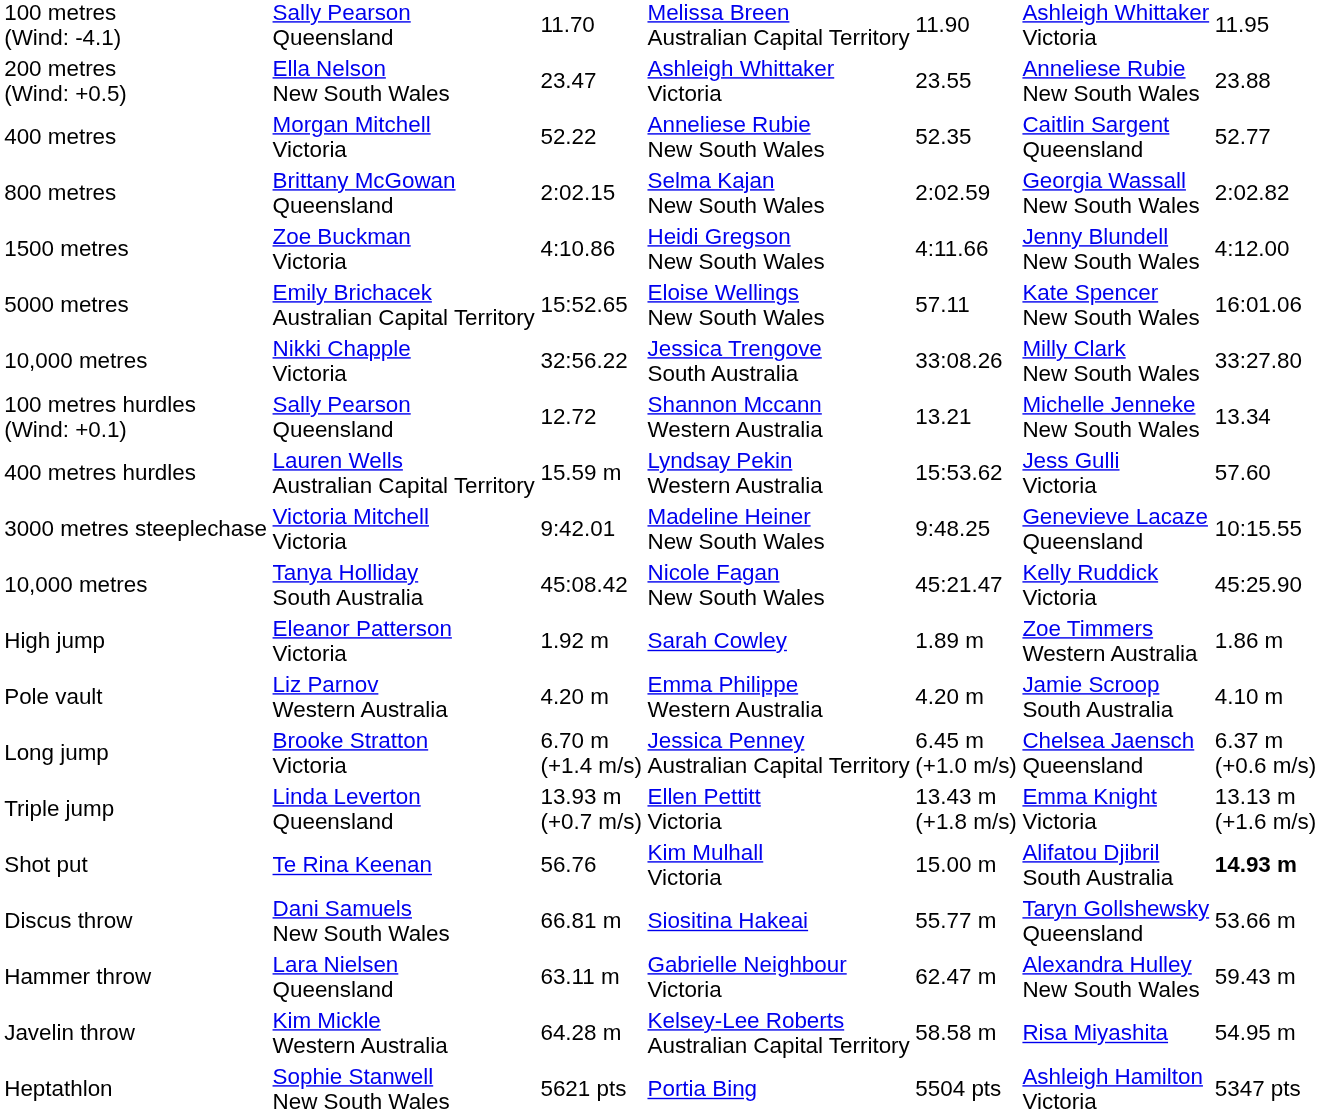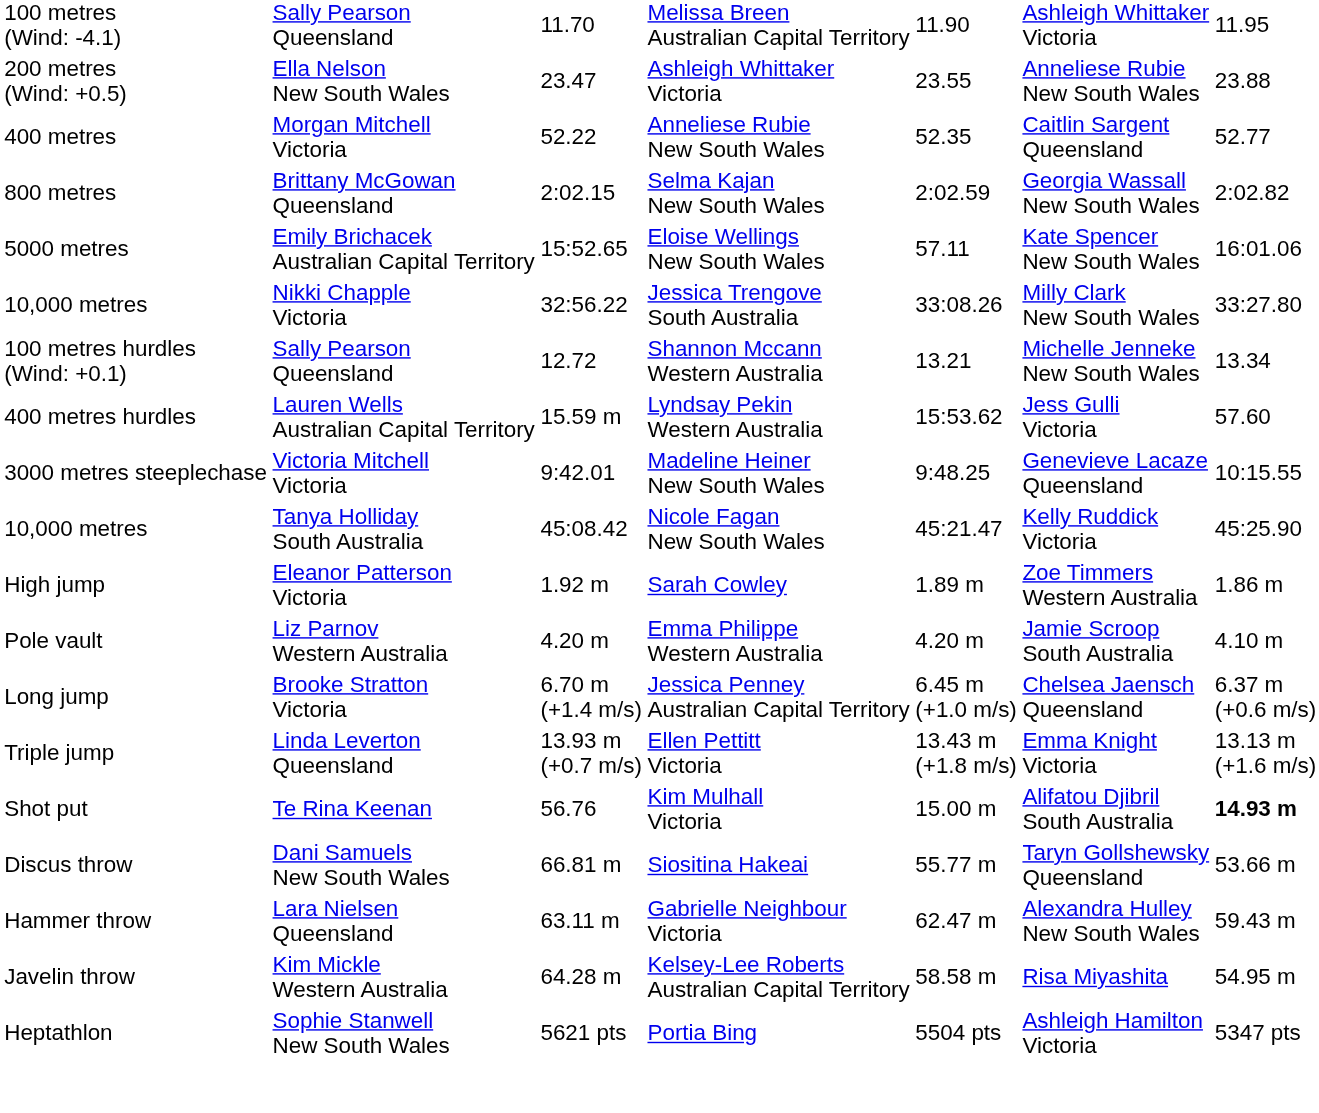- row: 1500 metres | Zoe Buckman Victoria | 4:10.86 | Heidi Gregson New South Wales | 4:11.66 | Jenny Blundell New South Wales | 4:12.00
